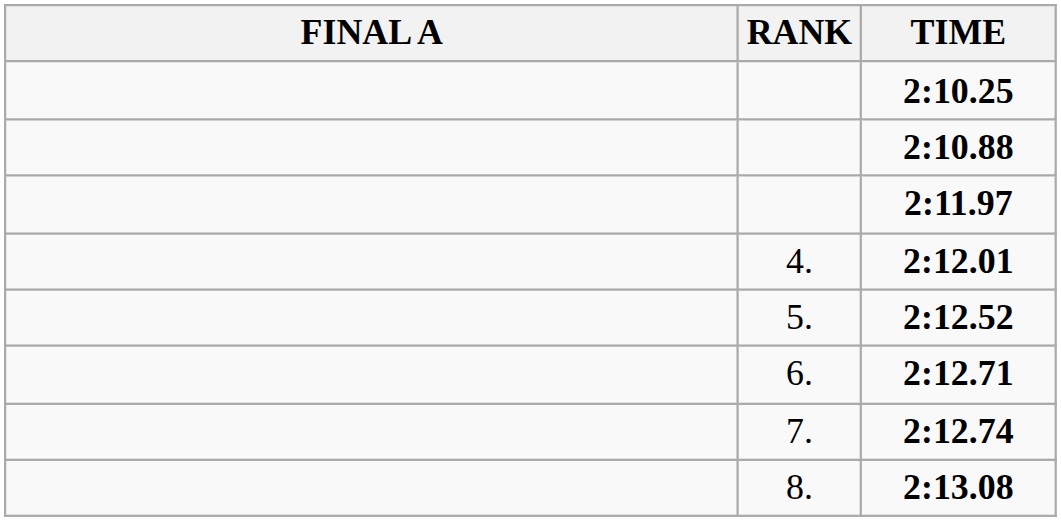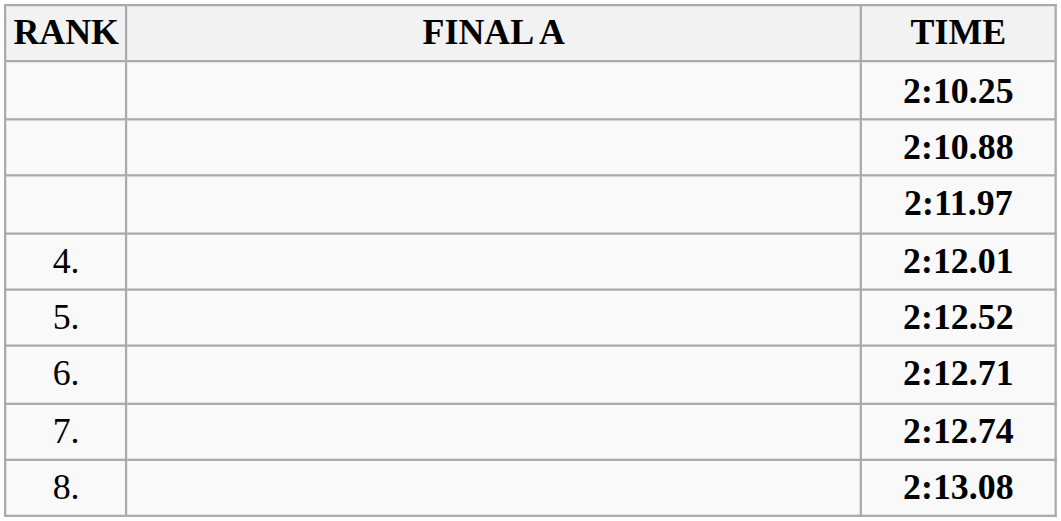columns swapped: RANK <-> FINAL A
